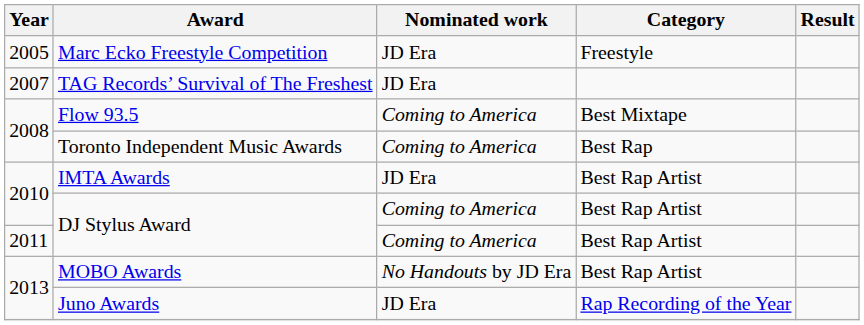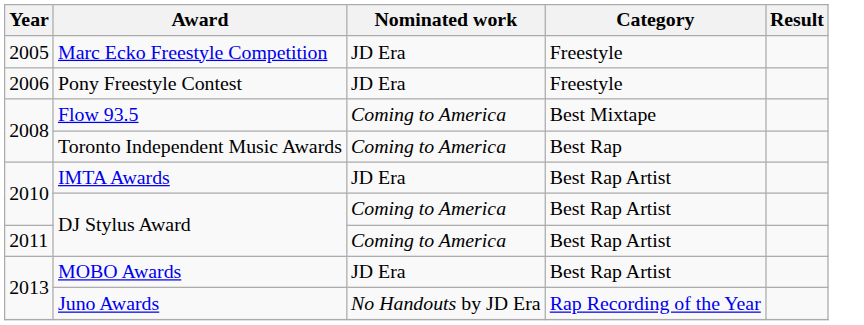+ row: 2006 | Pony Freestyle Contest | JD Era | Freestyle
- row: 2007 | TAG Records’ Survival of The Freshest | JD Era
MOBO Awards | Nominated work: No Handouts by JD Era -> JD Era
Juno Awards | Nominated work: JD Era -> No Handouts by JD Era
